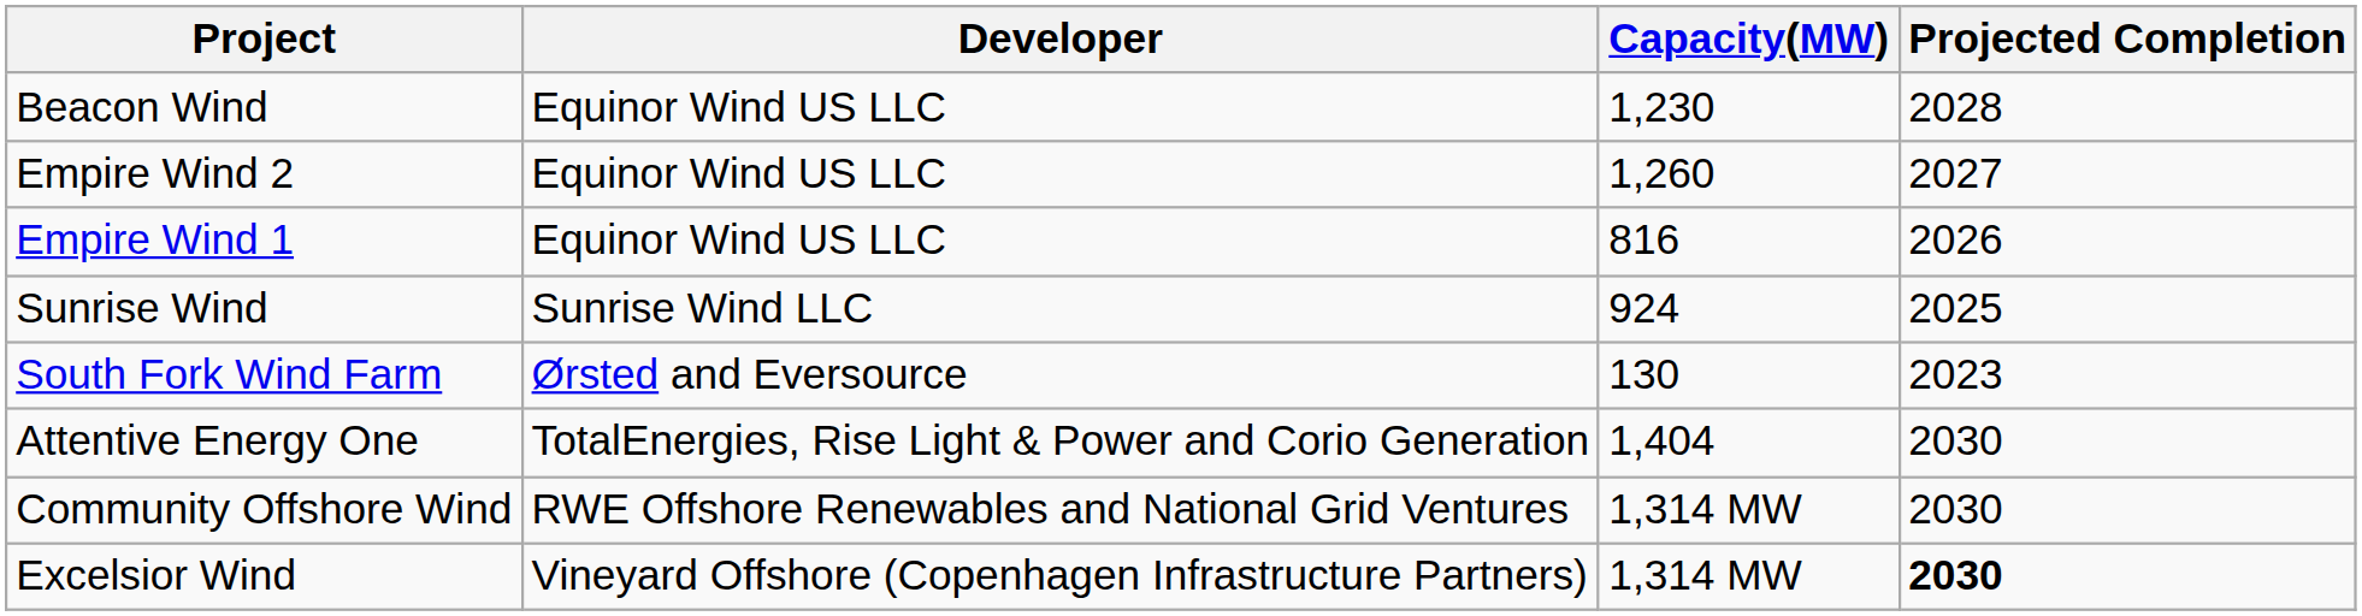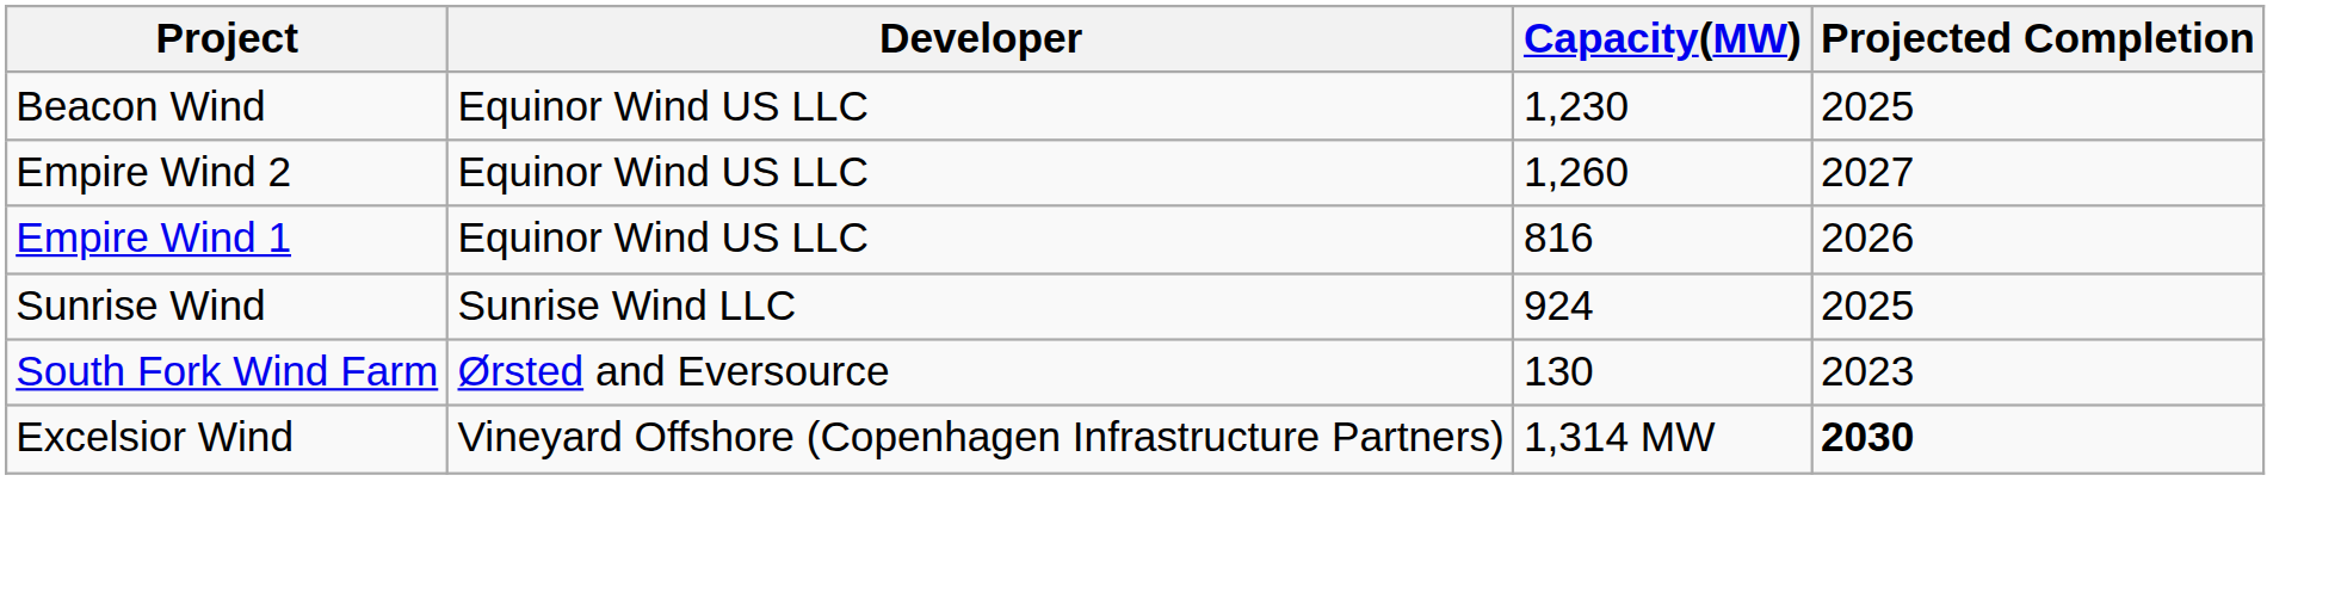Beacon Wind | Projected Completion: 2028 -> 2025
- row: Attentive Energy One | TotalEnergies, Rise Light & Power and Corio Generation | 1,404 | 2030
- row: Community Offshore Wind | RWE Offshore Renewables and National Grid Ventures | 1,314 MW | 2030
